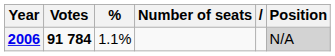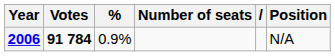2006 | %: 1.1% -> 0.9%
2006 | Position: lightgrey background -> no background
